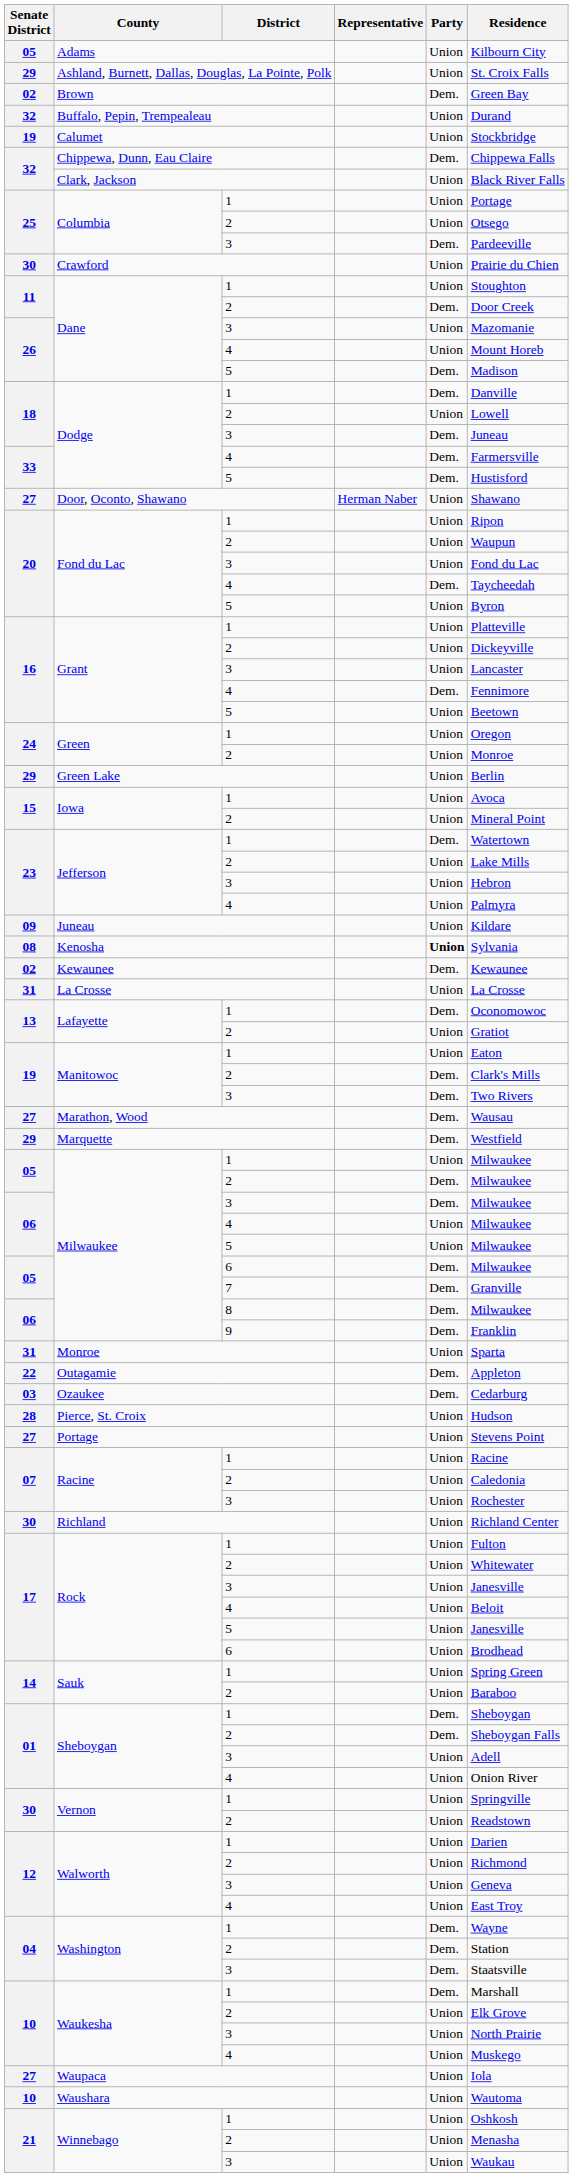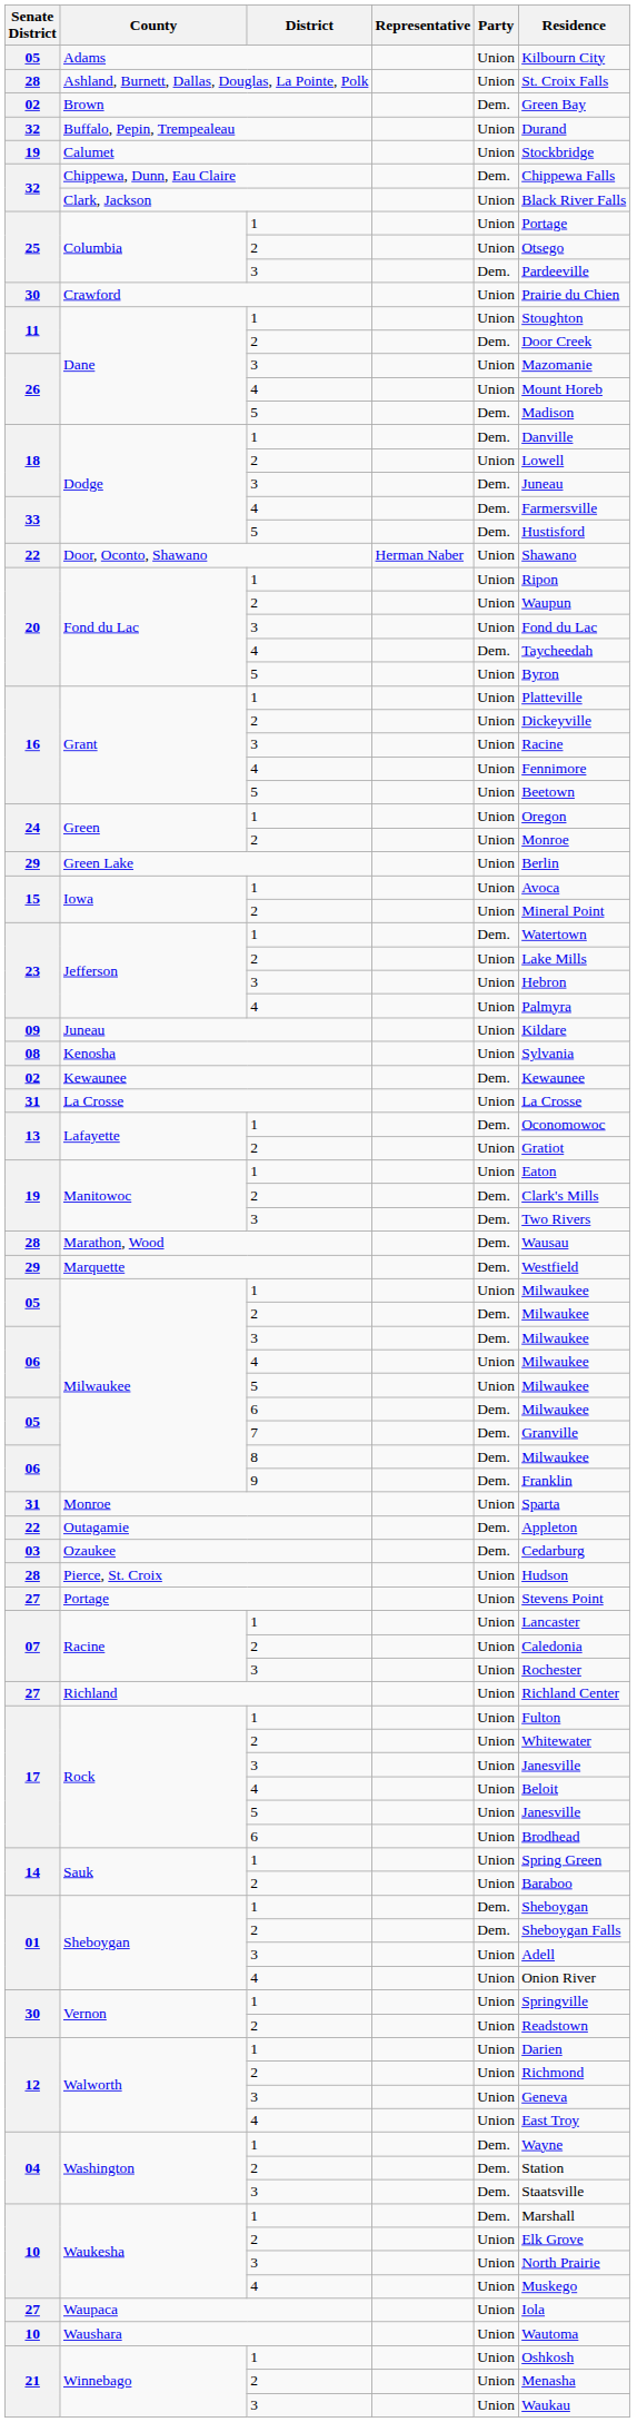Ashland, Burnett, Dallas, Douglas, La Pointe, Polk | Senate District: 29 -> 28
Door, Oconto, Shawano | Senate District: 27 -> 22
Grant / 3 | Residence: Lancaster -> Racine
Grant / 4 | Party: Dem. -> Union
Kenosha | Party: bold -> normal
Marathon, Wood | Senate District: 27 -> 28
Racine / 1 | Residence: Racine -> Lancaster
Richland | Senate District: 30 -> 27
